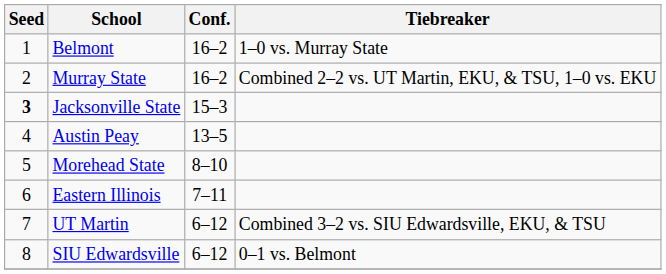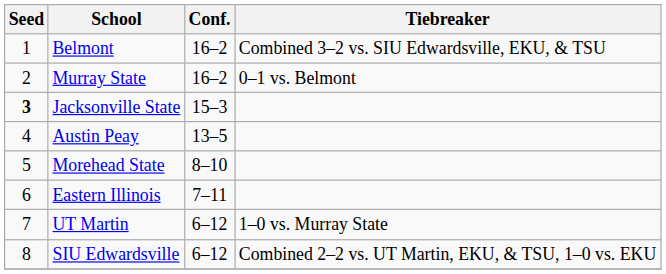Belmont | Tiebreaker: 1–0 vs. Murray State -> Combined 3–2 vs. SIU Edwardsville, EKU, & TSU
Murray State | Tiebreaker: Combined 2–2 vs. UT Martin, EKU, & TSU, 1–0 vs. EKU -> 0–1 vs. Belmont
UT Martin | Tiebreaker: Combined 3–2 vs. SIU Edwardsville, EKU, & TSU -> 1–0 vs. Murray State
SIU Edwardsville | Tiebreaker: 0–1 vs. Belmont -> Combined 2–2 vs. UT Martin, EKU, & TSU, 1–0 vs. EKU
